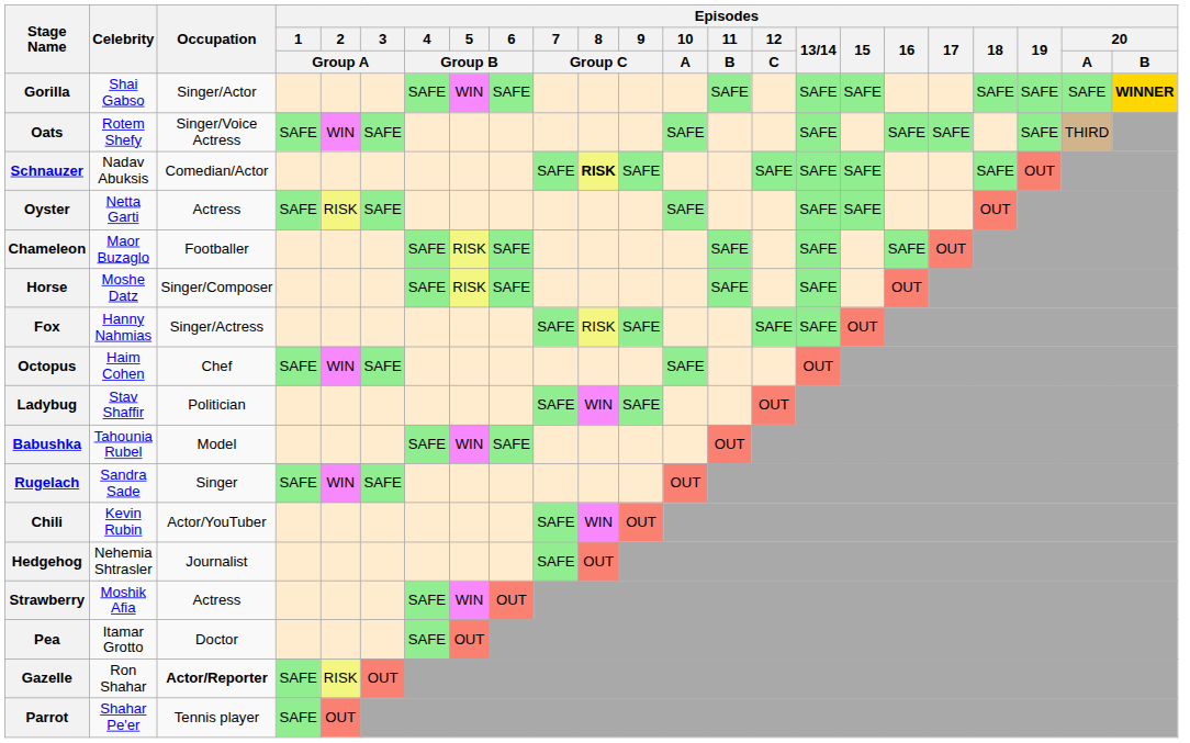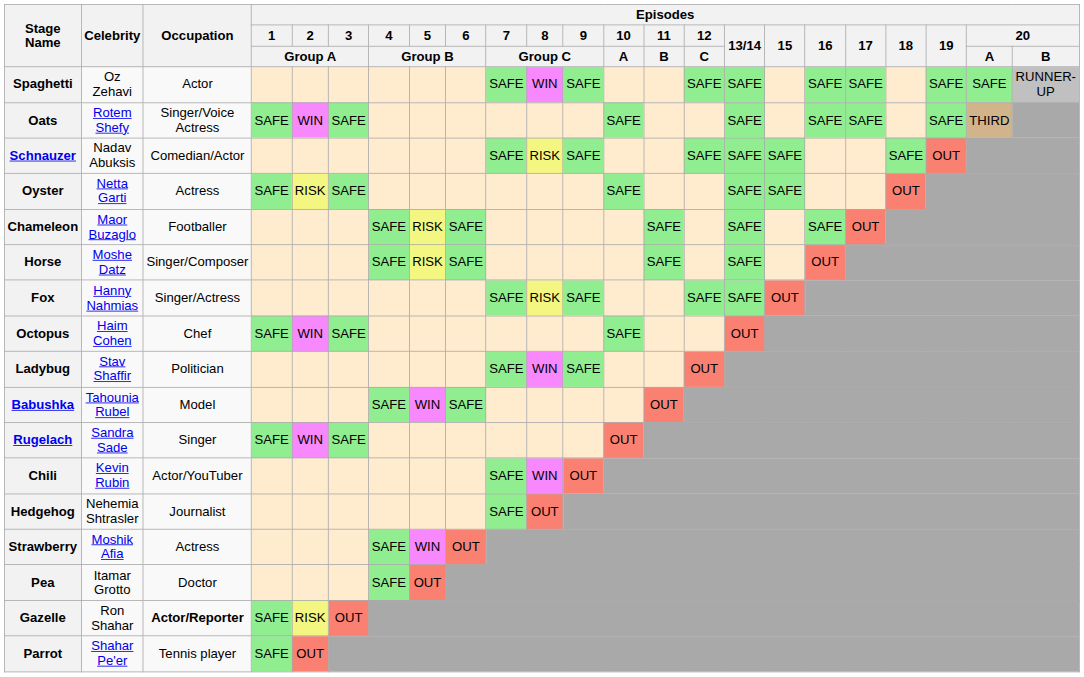- row: Gorilla | Shai Gabso | Singer/Actor | SAFE | WIN | SAFE | SAFE | SAFE | SAFE | SAFE | SAFE | SAFE | WINNER
+ row: Spaghetti | Oz Zehavi | Actor | SAFE | WIN | SAFE | SAFE | SAFE | SAFE | SAFE | SAFE | SAFE | RUNNER-UP
Schnauzer | Episodes / 8 / Group C: bold -> normal
